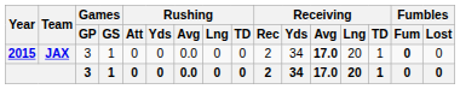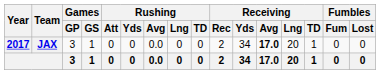JAX | Year: 2015 -> 2017
JAX | Fumbles / Fum: bold -> normal
